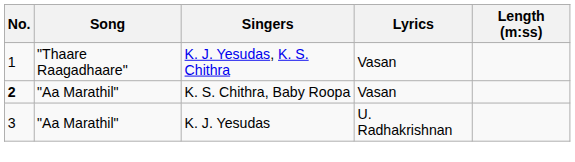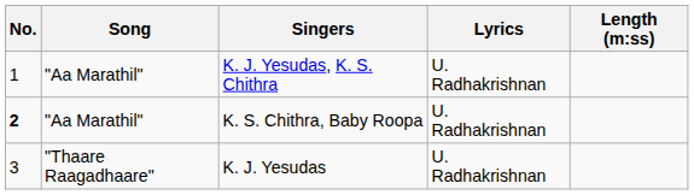K. J. Yesudas, K. S. Chithra | Song: "Thaare Raagadhaare" -> "Aa Marathil"
K. J. Yesudas, K. S. Chithra | Lyrics: Vasan -> U. Radhakrishnan
K. S. Chithra, Baby Roopa | Lyrics: Vasan -> U. Radhakrishnan
K. J. Yesudas | Song: "Aa Marathil" -> "Thaare Raagadhaare"
